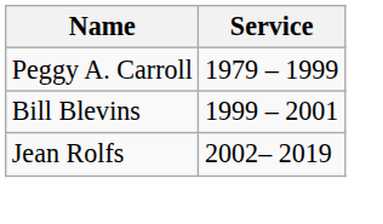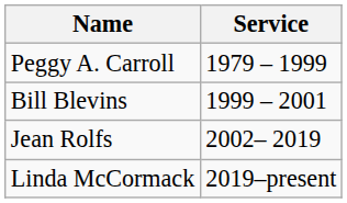+ row: Linda McCormack | 2019–present
